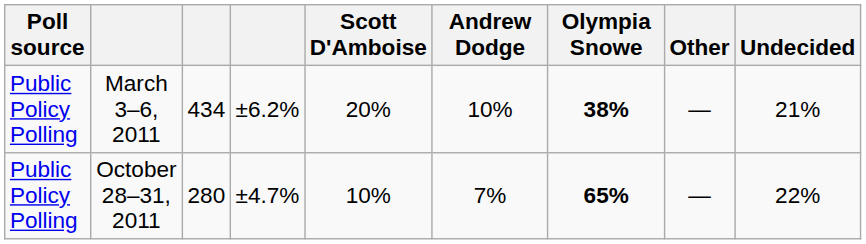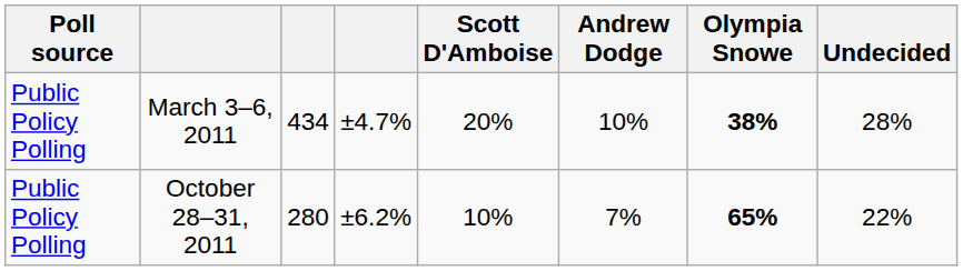- column: Other | — | —
March 3–6, 2011 | column 4: ±6.2% -> ±4.7%
March 3–6, 2011 | Undecided: 21% -> 28%
October 28–31, 2011 | column 4: ±4.7% -> ±6.2%
